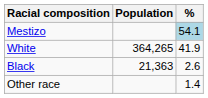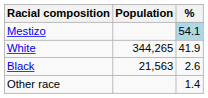White | Population: 364,265 -> 344,265
Black | Population: 21,363 -> 21,563
